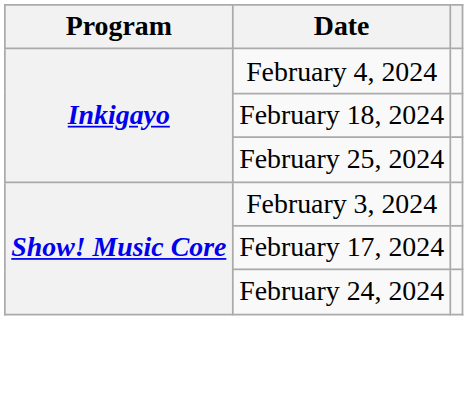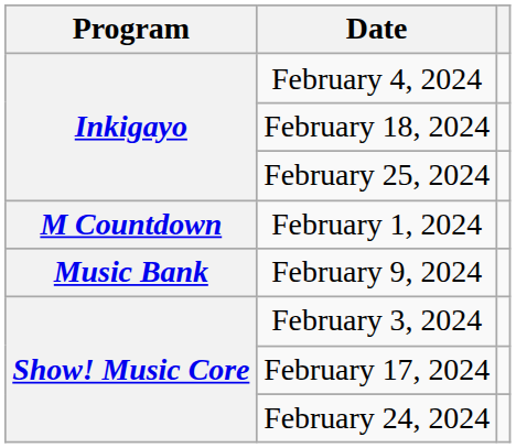+ row: M Countdown | February 1, 2024
+ row: Music Bank | February 9, 2024
